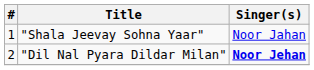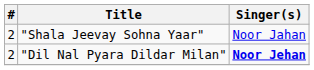"Shala Jeevay Sohna Yaar" | #: 1 -> 2
